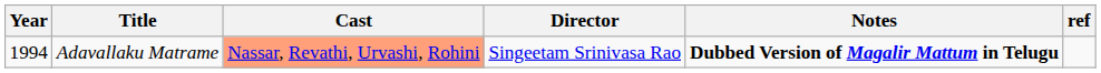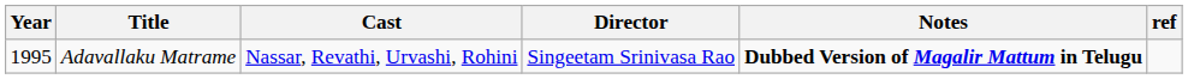Adavallaku Matrame | Year: 1994 -> 1995
Adavallaku Matrame | Cast: lightsalmon background -> no background
